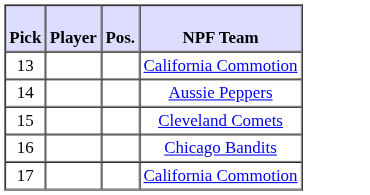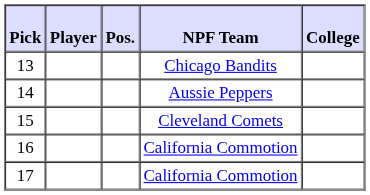+ column: College
13 | NPF Team: California Commotion -> Chicago Bandits
16 | NPF Team: Chicago Bandits -> California Commotion
